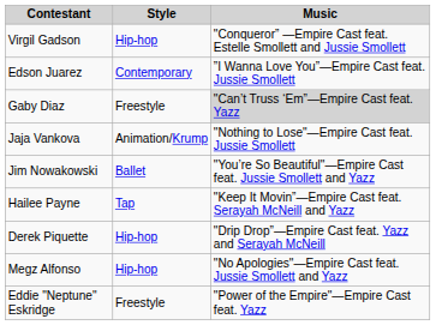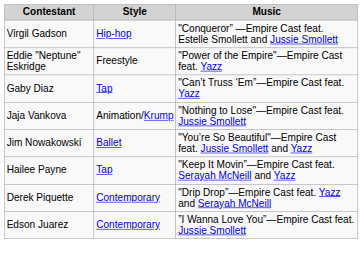rows swapped: Eddie "Neptune" Eskridge <-> Edson Juarez
Gaby Diaz | Style: Freestyle -> Tap
Gaby Diaz | Music: lightgrey background -> no background
Derek Piquette | Style: Hip-hop -> Contemporary
- row: Megz Alfonso | Hip-hop | "No Apologies"—Empire Cast feat. Jussie Smollett and Yazz
